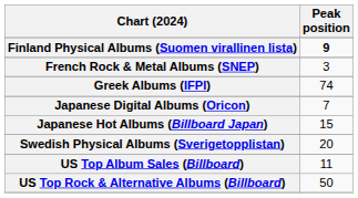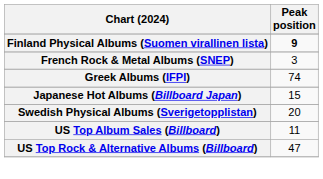- row: Japanese Digital Albums (Oricon) | 7
US Top Rock & Alternative Albums (Billboard) | Peak position: 50 -> 47
